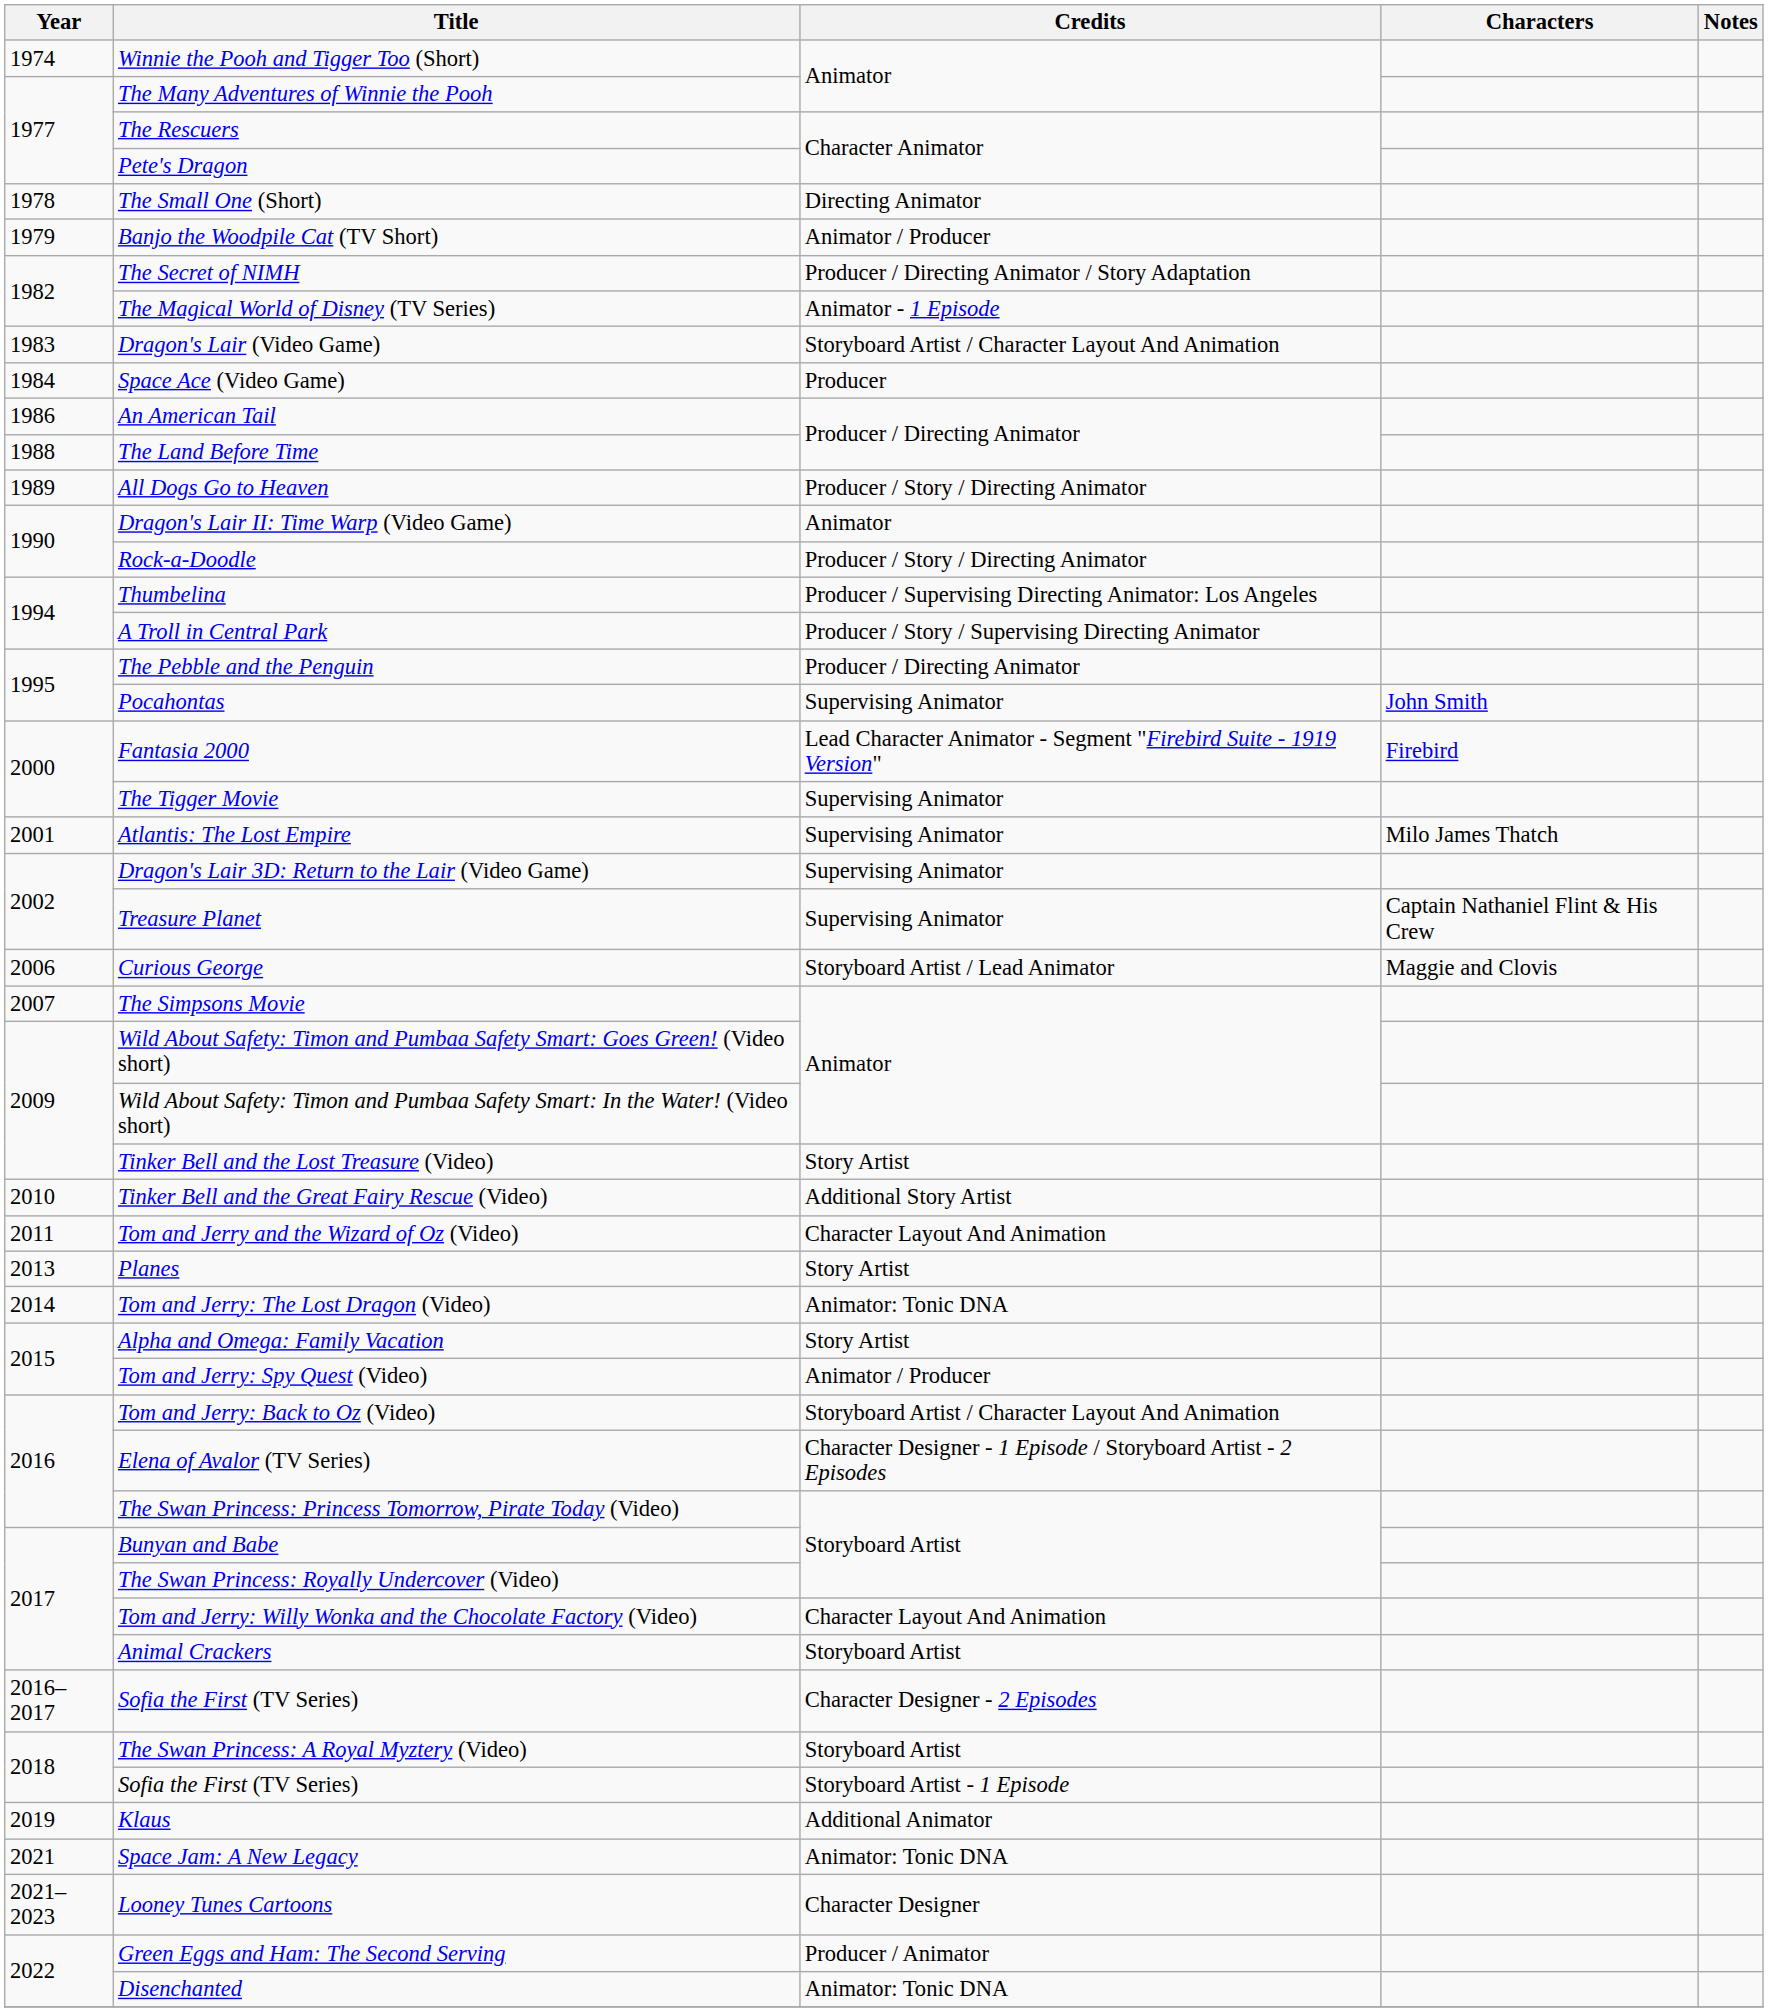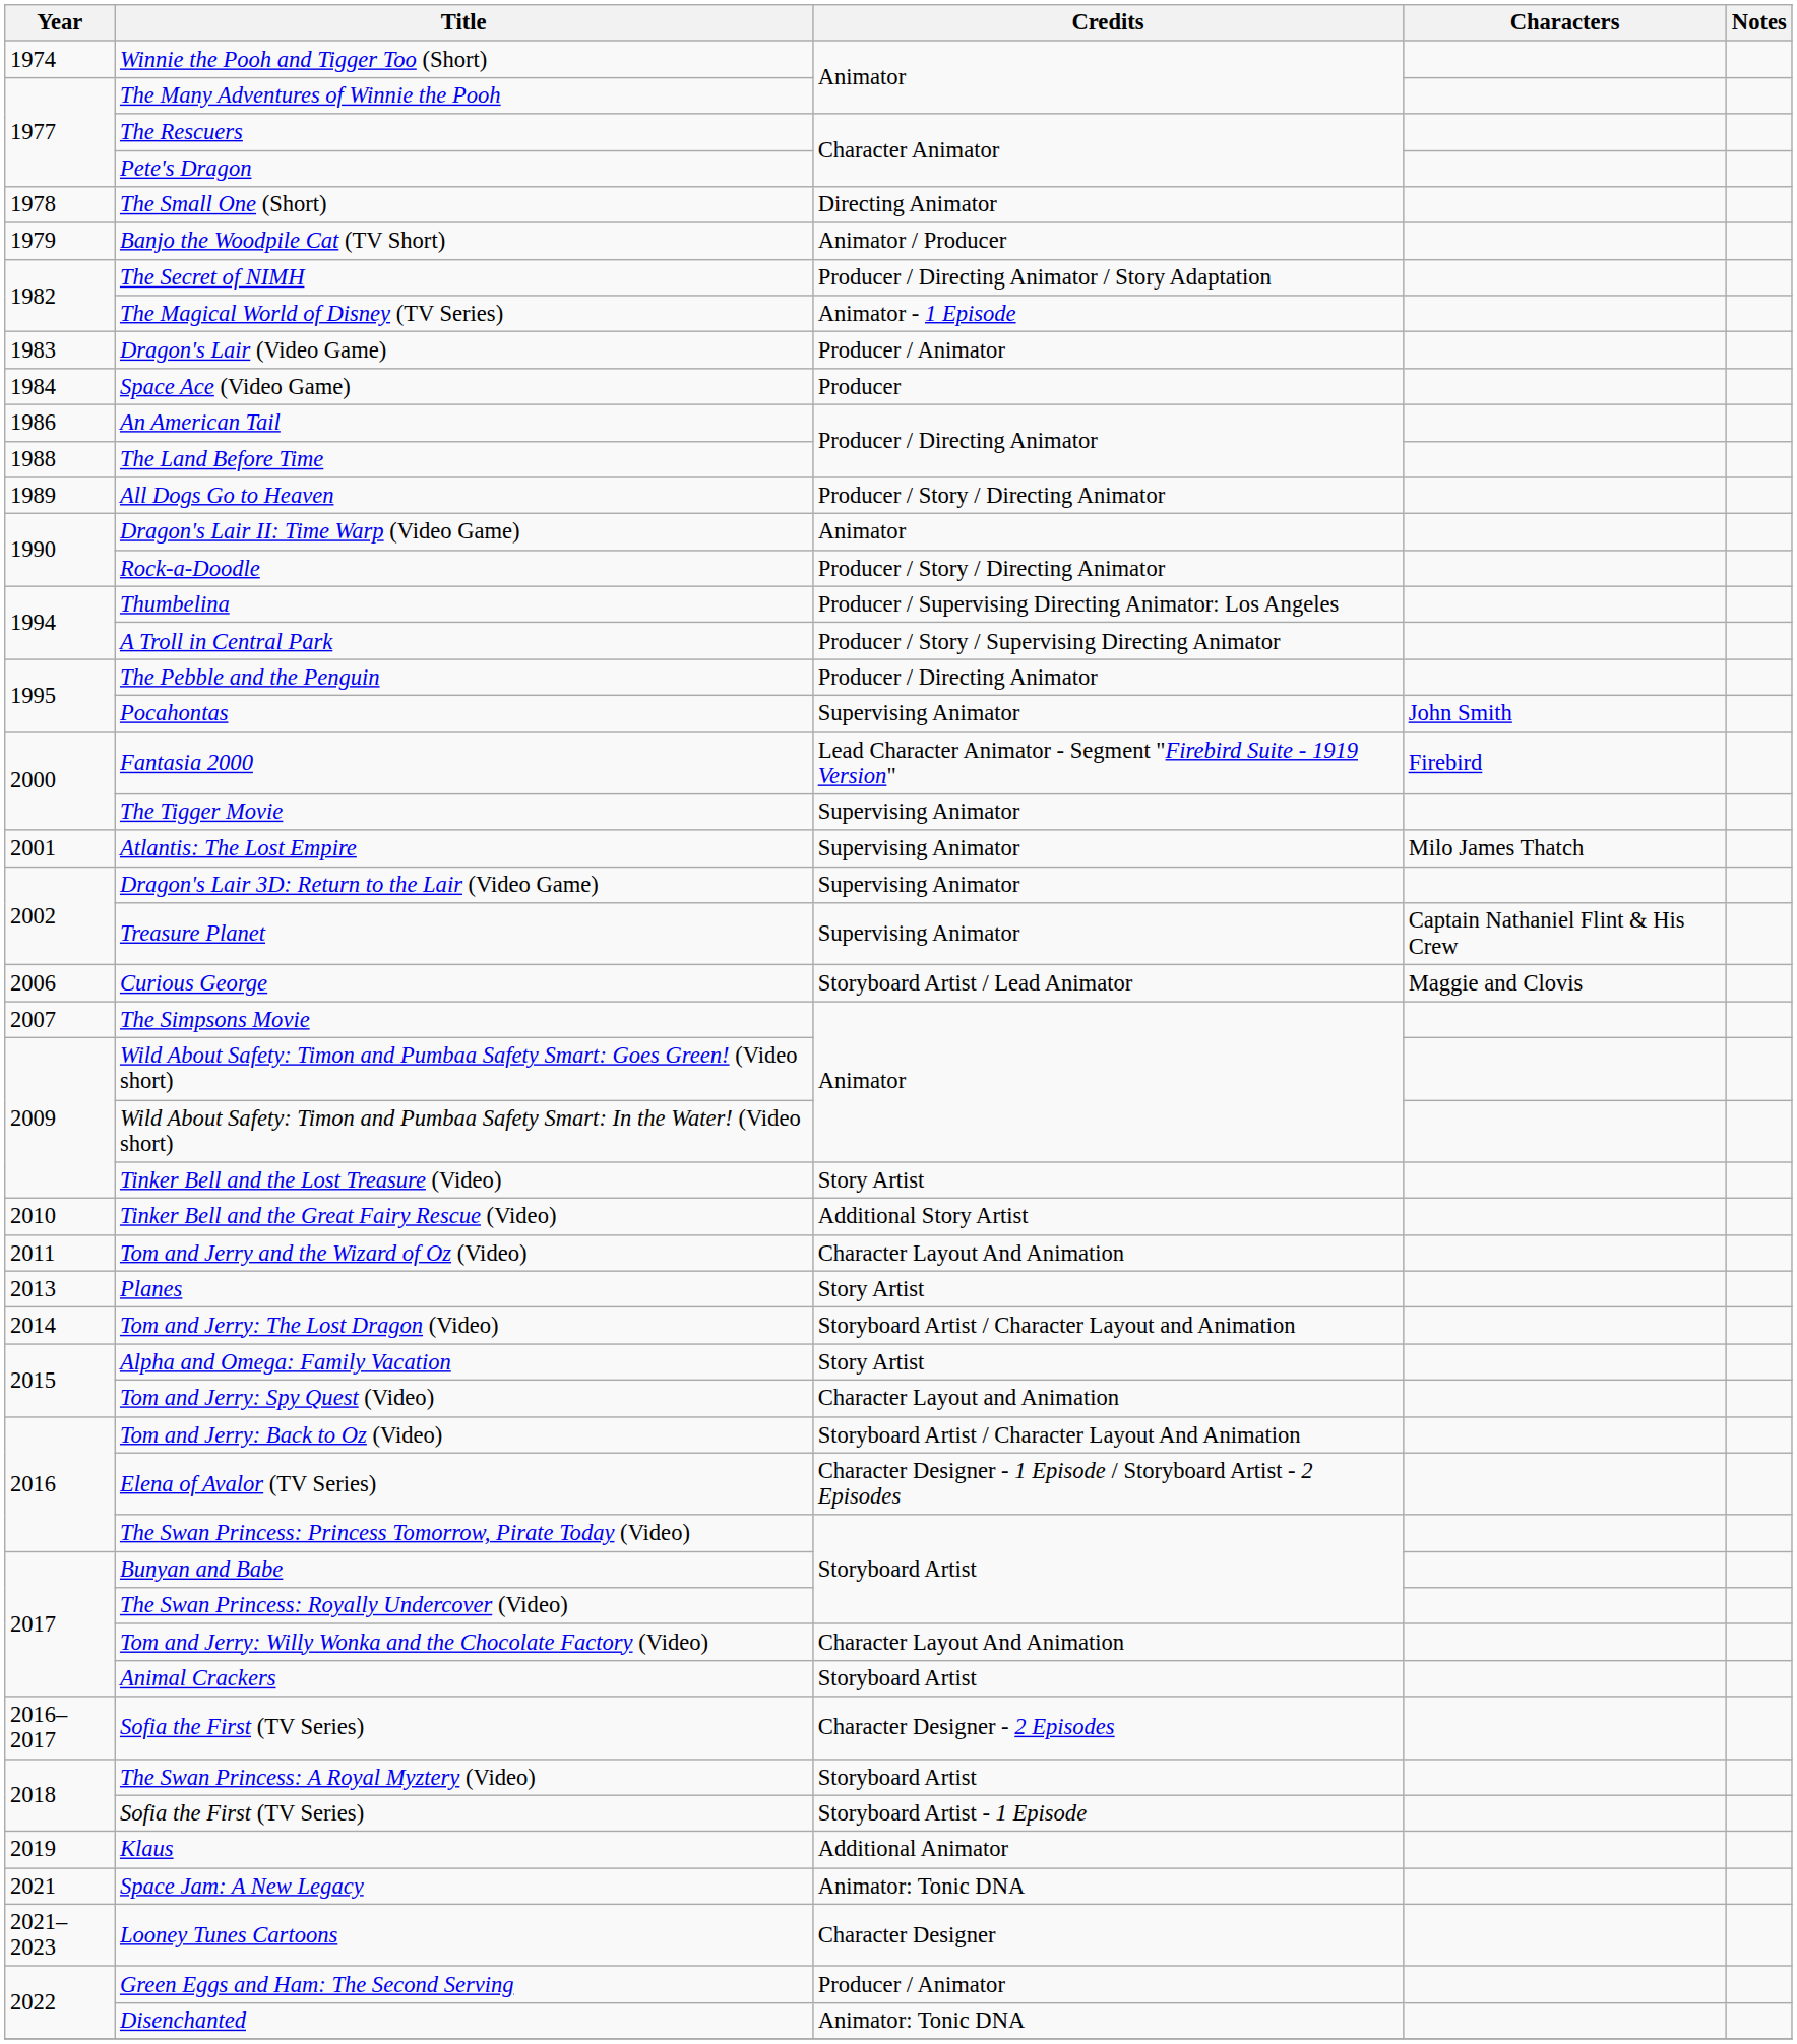Dragon's Lair (Video Game) | Credits: Storyboard Artist / Character Layout And Animation -> Producer / Animator
Tom and Jerry: The Lost Dragon (Video) | Credits: Animator: Tonic DNA -> Storyboard Artist / Character Layout and Animation
Tom and Jerry: Spy Quest (Video) | Credits: Animator / Producer -> Character Layout and Animation
